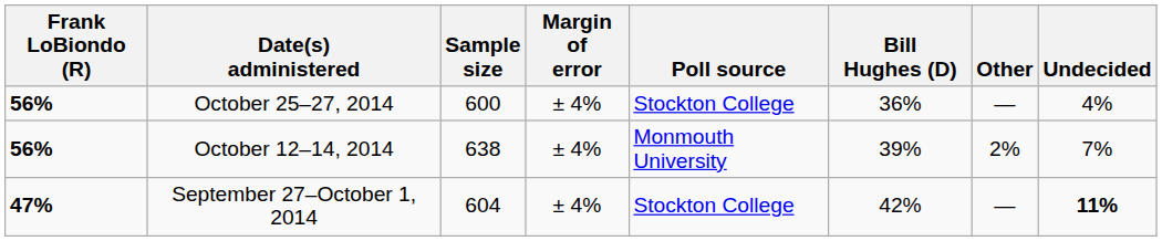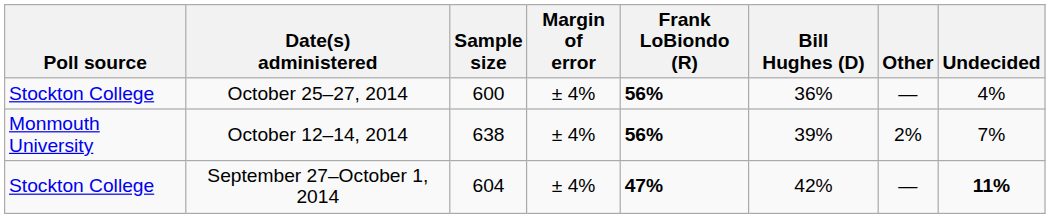columns swapped: Poll source <-> Frank LoBiondo (R)
